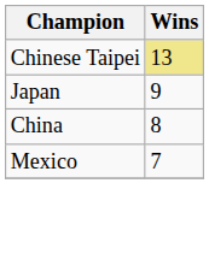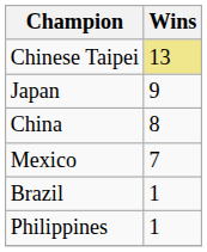+ row: Brazil | 1
+ row: Philippines | 1
